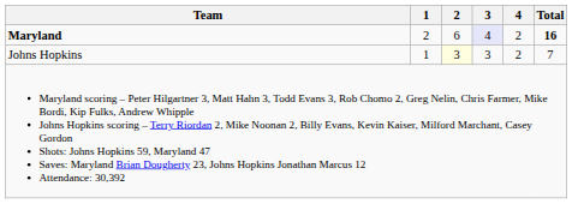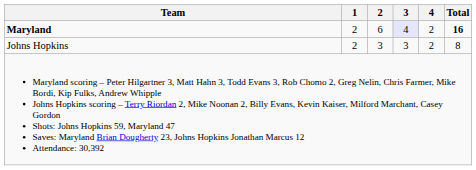Johns Hopkins | 1: 1 -> 2
Johns Hopkins | 2: lightyellow background -> no background
Johns Hopkins | Total: 7 -> 8
